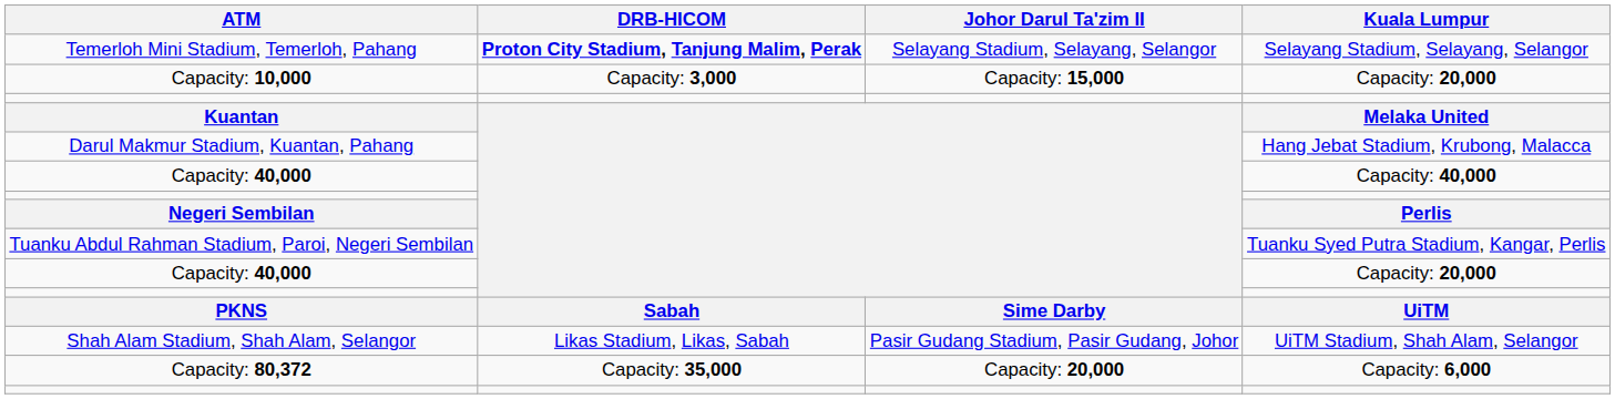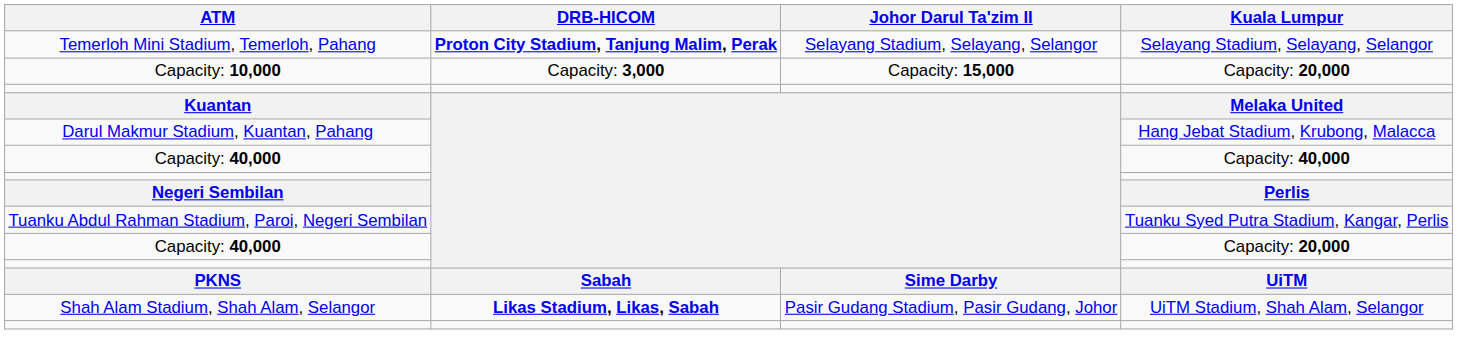Shah Alam Stadium, Shah Alam, Selangor | DRB-HICOM: normal -> bold
- row: Capacity: 80,372 | Capacity: 35,000 | Capacity: 20,000 | Capacity: 6,000
